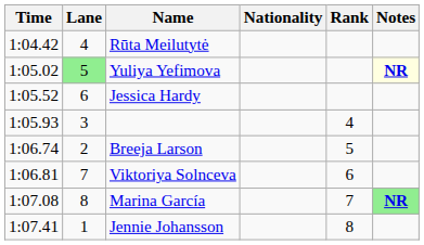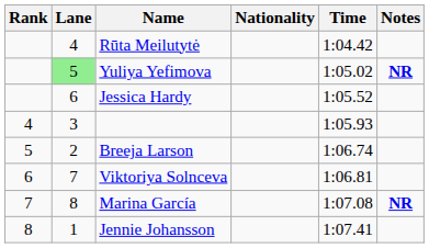columns swapped: Rank <-> Time
Yuliya Yefimova | Notes: lightyellow background -> no background
Marina García | Notes: lightgreen background -> no background
